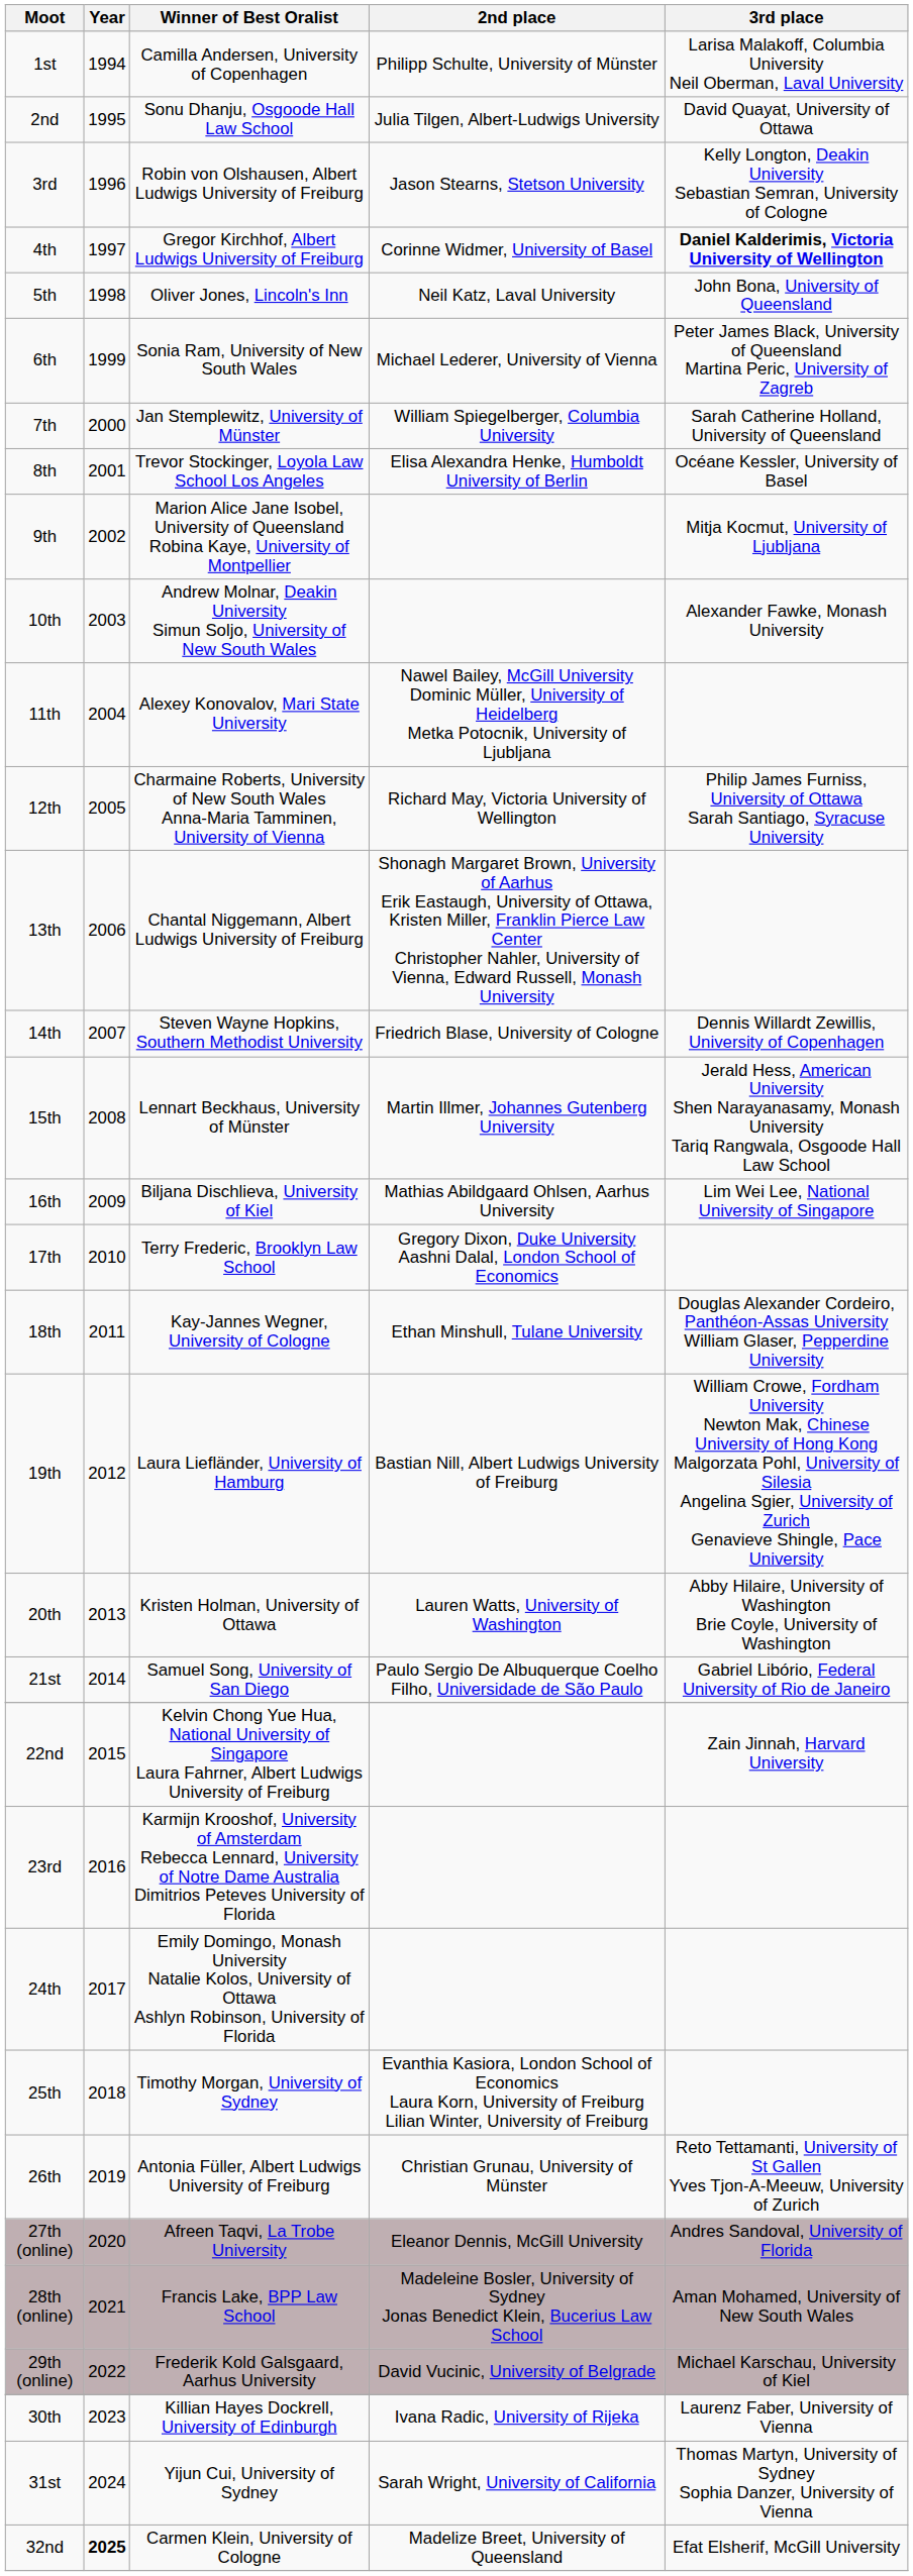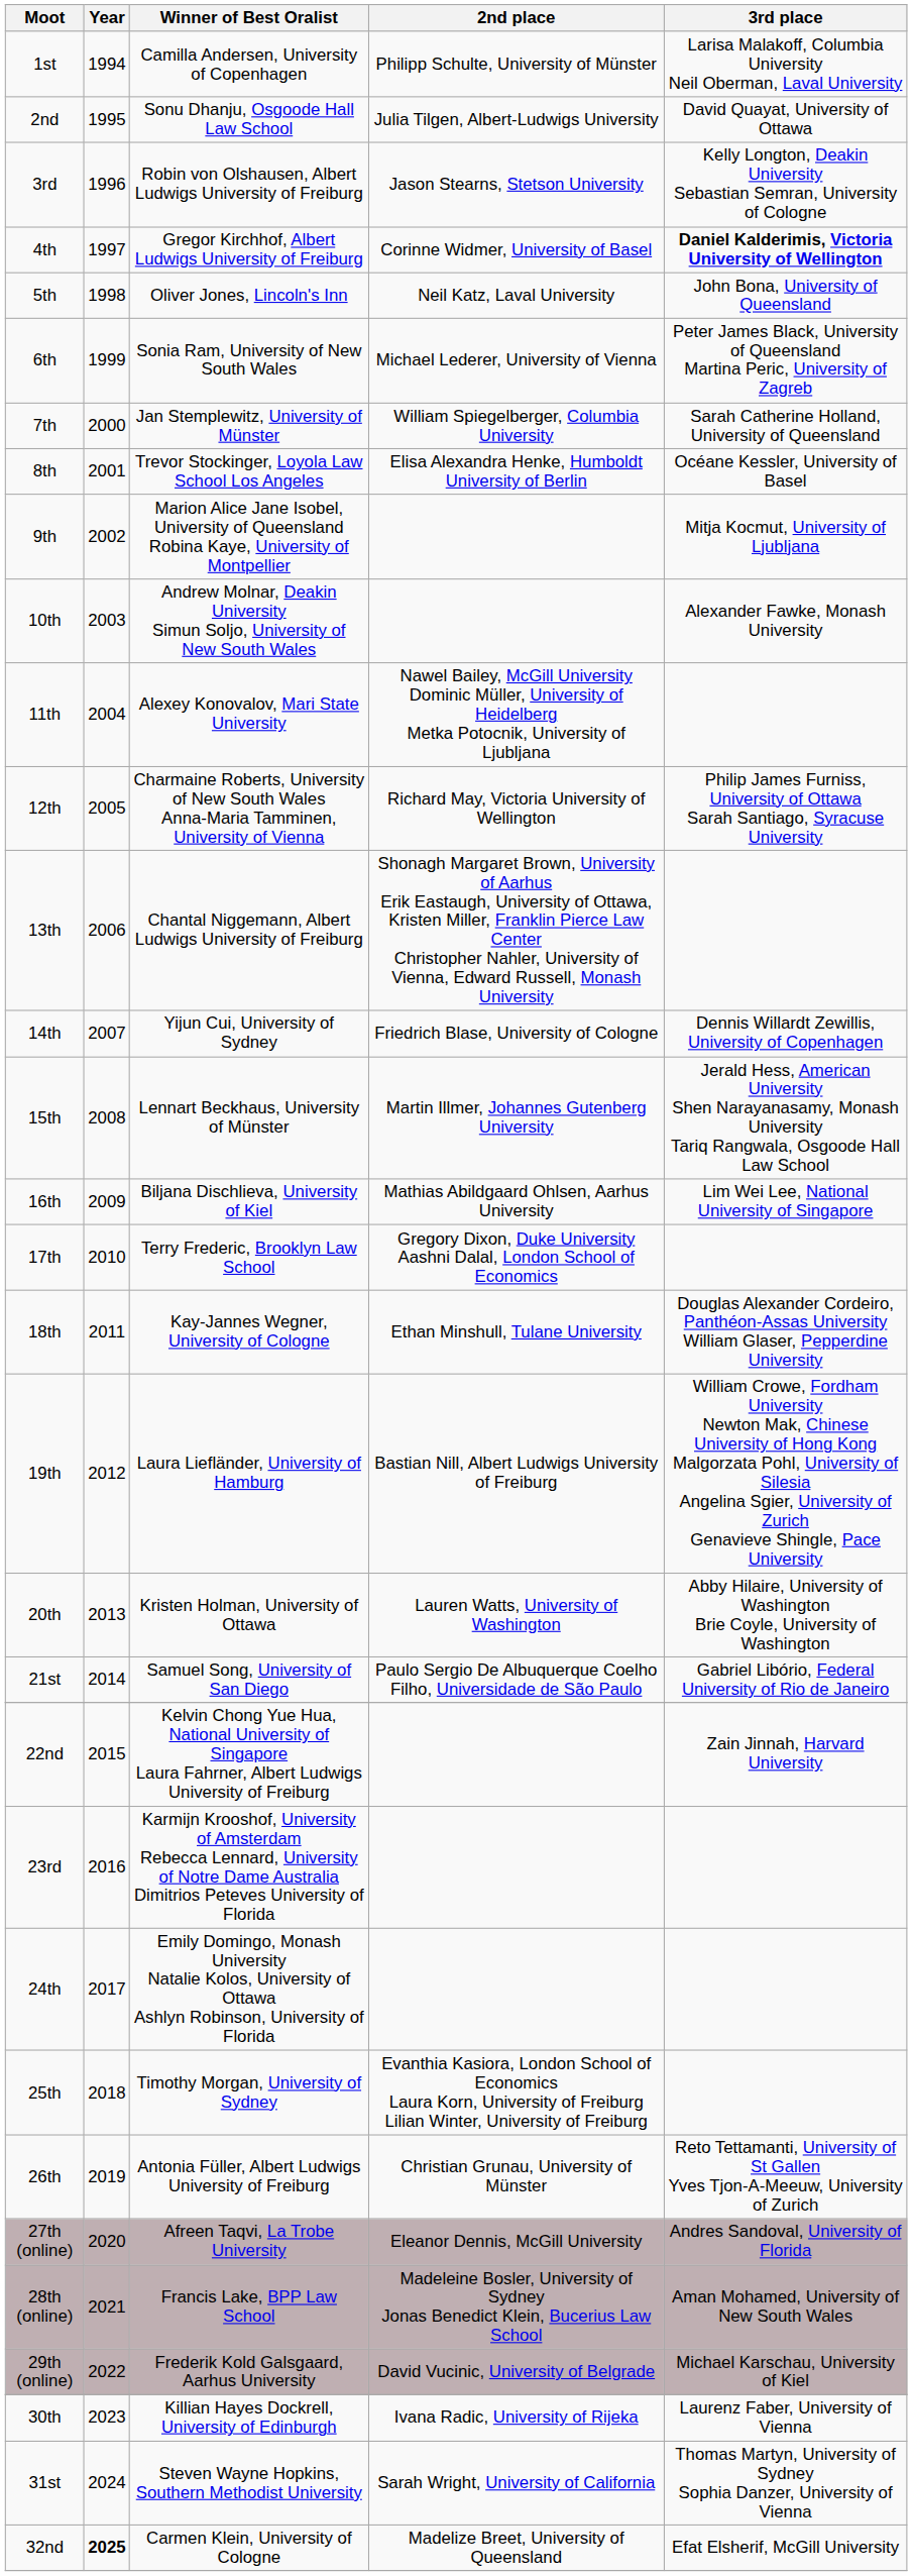14th | Winner of Best Oralist: Steven Wayne Hopkins, Southern Methodist University -> Yijun Cui, University of Sydney
31st | Winner of Best Oralist: Yijun Cui, University of Sydney -> Steven Wayne Hopkins, Southern Methodist University
